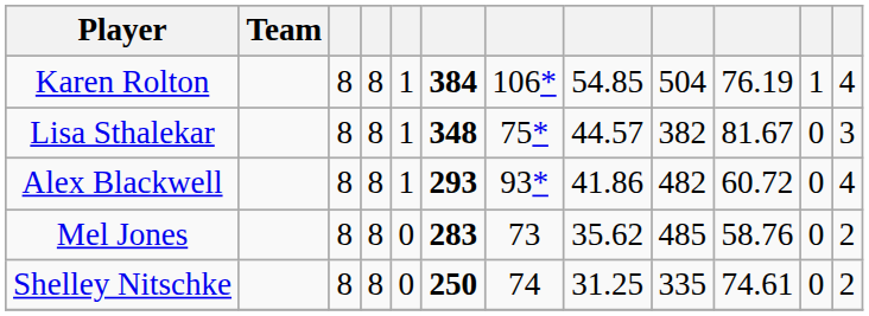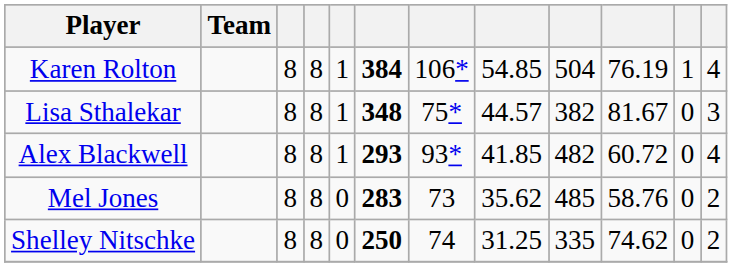Alex Blackwell | column 8: 41.86 -> 41.85
Shelley Nitschke | column 10: 74.61 -> 74.62
